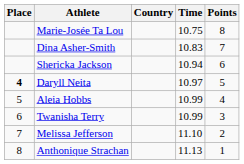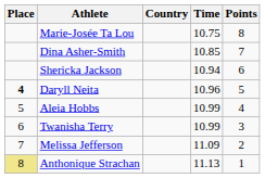Dina Asher-Smith | Time: 10.83 -> 10.85
Daryll Neita | Time: 10.97 -> 10.96
Melissa Jefferson | Time: 11.10 -> 11.09
Anthonique Strachan | Place: no background -> khaki background
